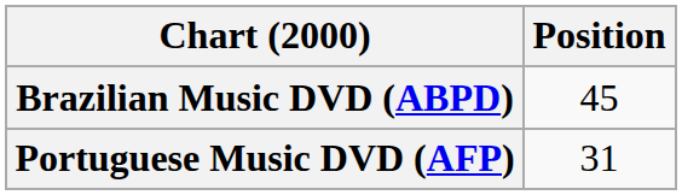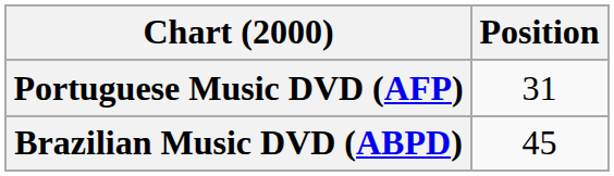rows swapped: Brazilian Music DVD (ABPD) <-> Portuguese Music DVD (AFP)
